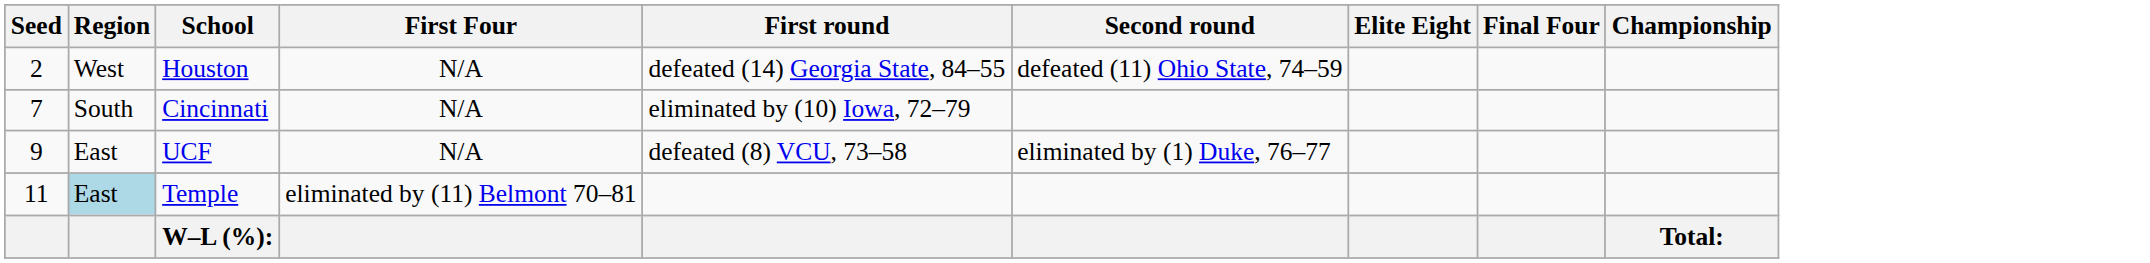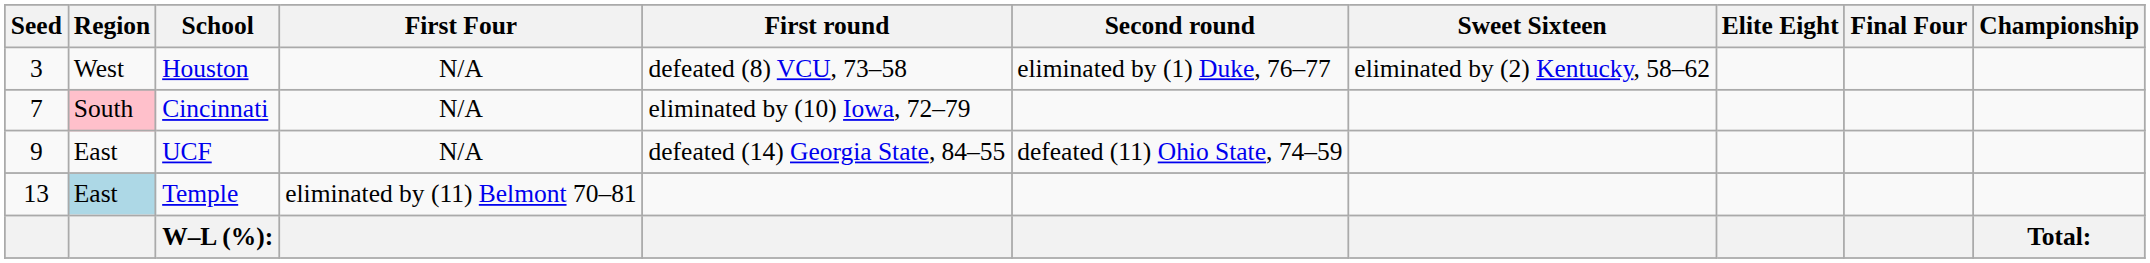+ column: Sweet Sixteen | eliminated by (2) Kentucky, 58–62
Houston | Seed: 2 -> 3
Houston | First round: defeated (14) Georgia State, 84–55 -> defeated (8) VCU, 73–58
Houston | Second round: defeated (11) Ohio State, 74–59 -> eliminated by (1) Duke, 76–77
Cincinnati | Region: no background -> pink background
UCF | First round: defeated (8) VCU, 73–58 -> defeated (14) Georgia State, 84–55
UCF | Second round: eliminated by (1) Duke, 76–77 -> defeated (11) Ohio State, 74–59
Temple | Seed: 11 -> 13
